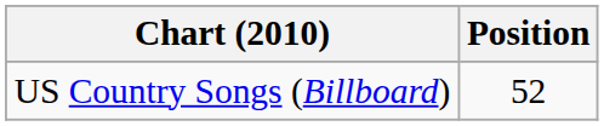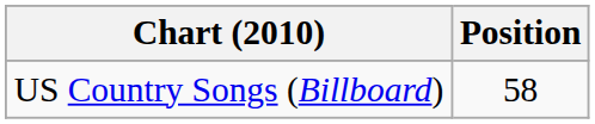US Country Songs (Billboard) | Position: 52 -> 58
